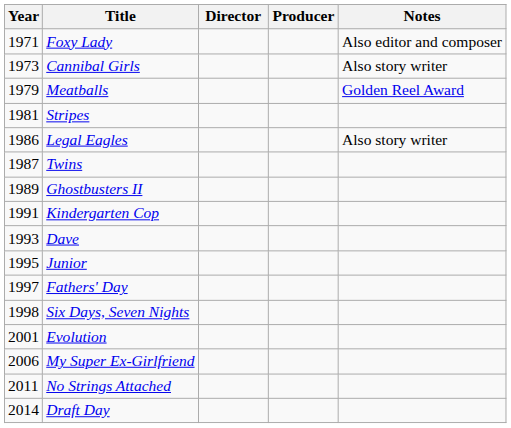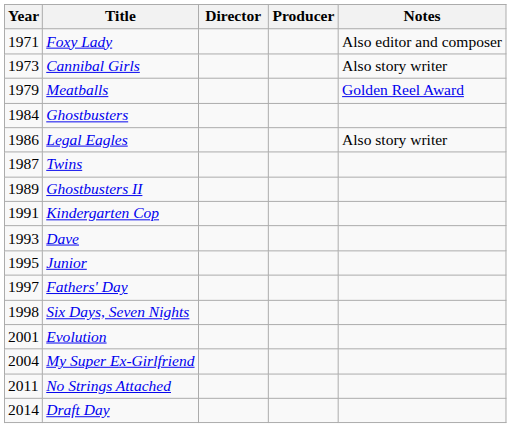- row: 1981 | Stripes
+ row: 1984 | Ghostbusters
My Super Ex-Girlfriend | Year: 2006 -> 2004
